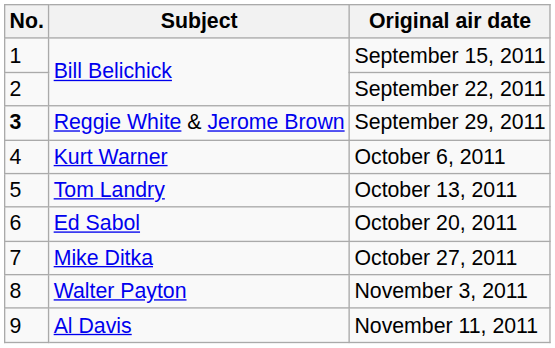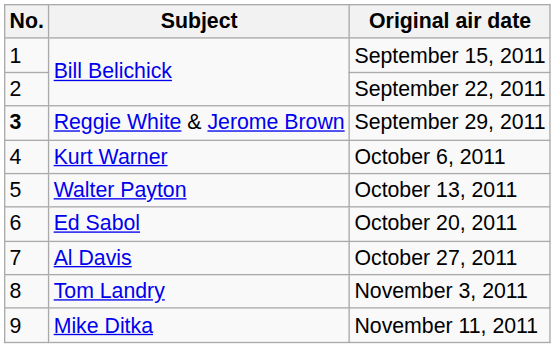October 13, 2011 | Subject: Tom Landry -> Walter Payton
October 27, 2011 | Subject: Mike Ditka -> Al Davis
November 3, 2011 | Subject: Walter Payton -> Tom Landry
November 11, 2011 | Subject: Al Davis -> Mike Ditka
